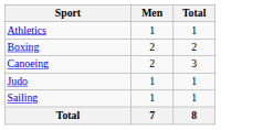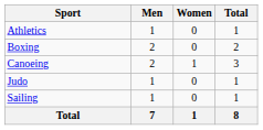+ column: Women | 0 | 0 | 1 | 0 | 0 | 1
